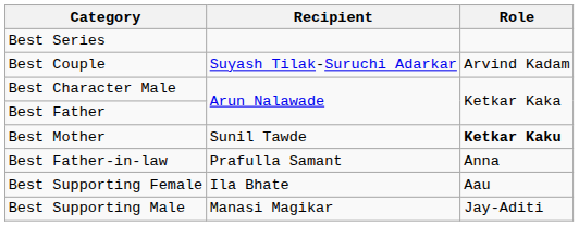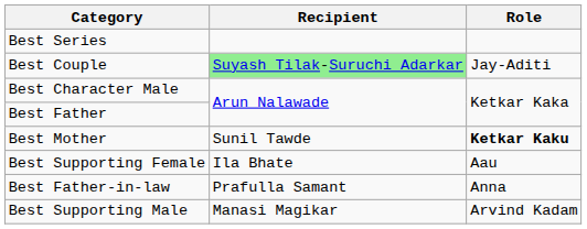Best Couple | Recipient: no background -> lightgreen background
Best Couple | Role: Arvind Kadam -> Jay-Aditi
rows swapped: Best Father-in-law <-> Best Supporting Female
Best Supporting Male | Role: Jay-Aditi -> Arvind Kadam
